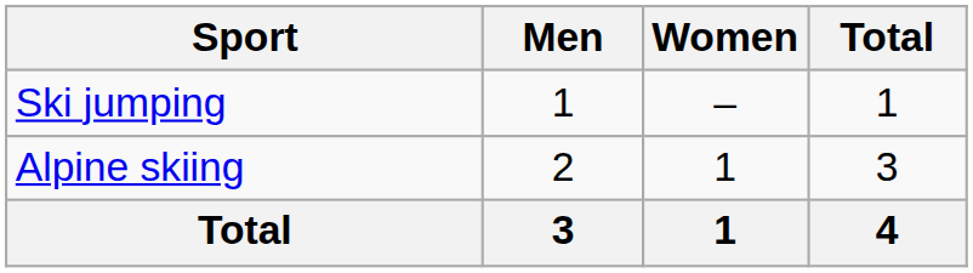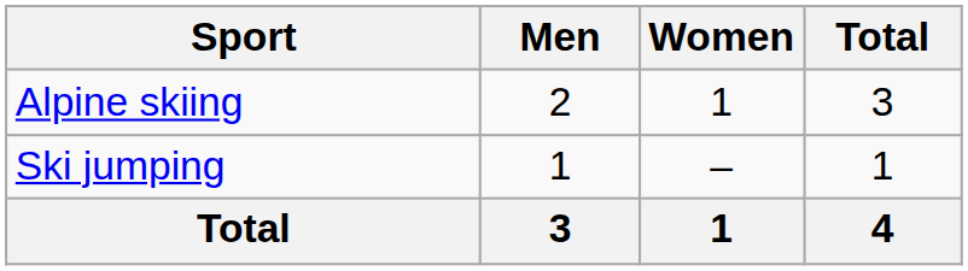rows swapped: Alpine skiing <-> Ski jumping
